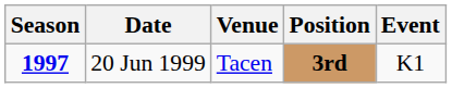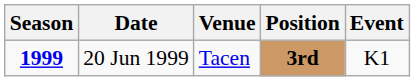20 Jun 1999 | Season: 1997 -> 1999
